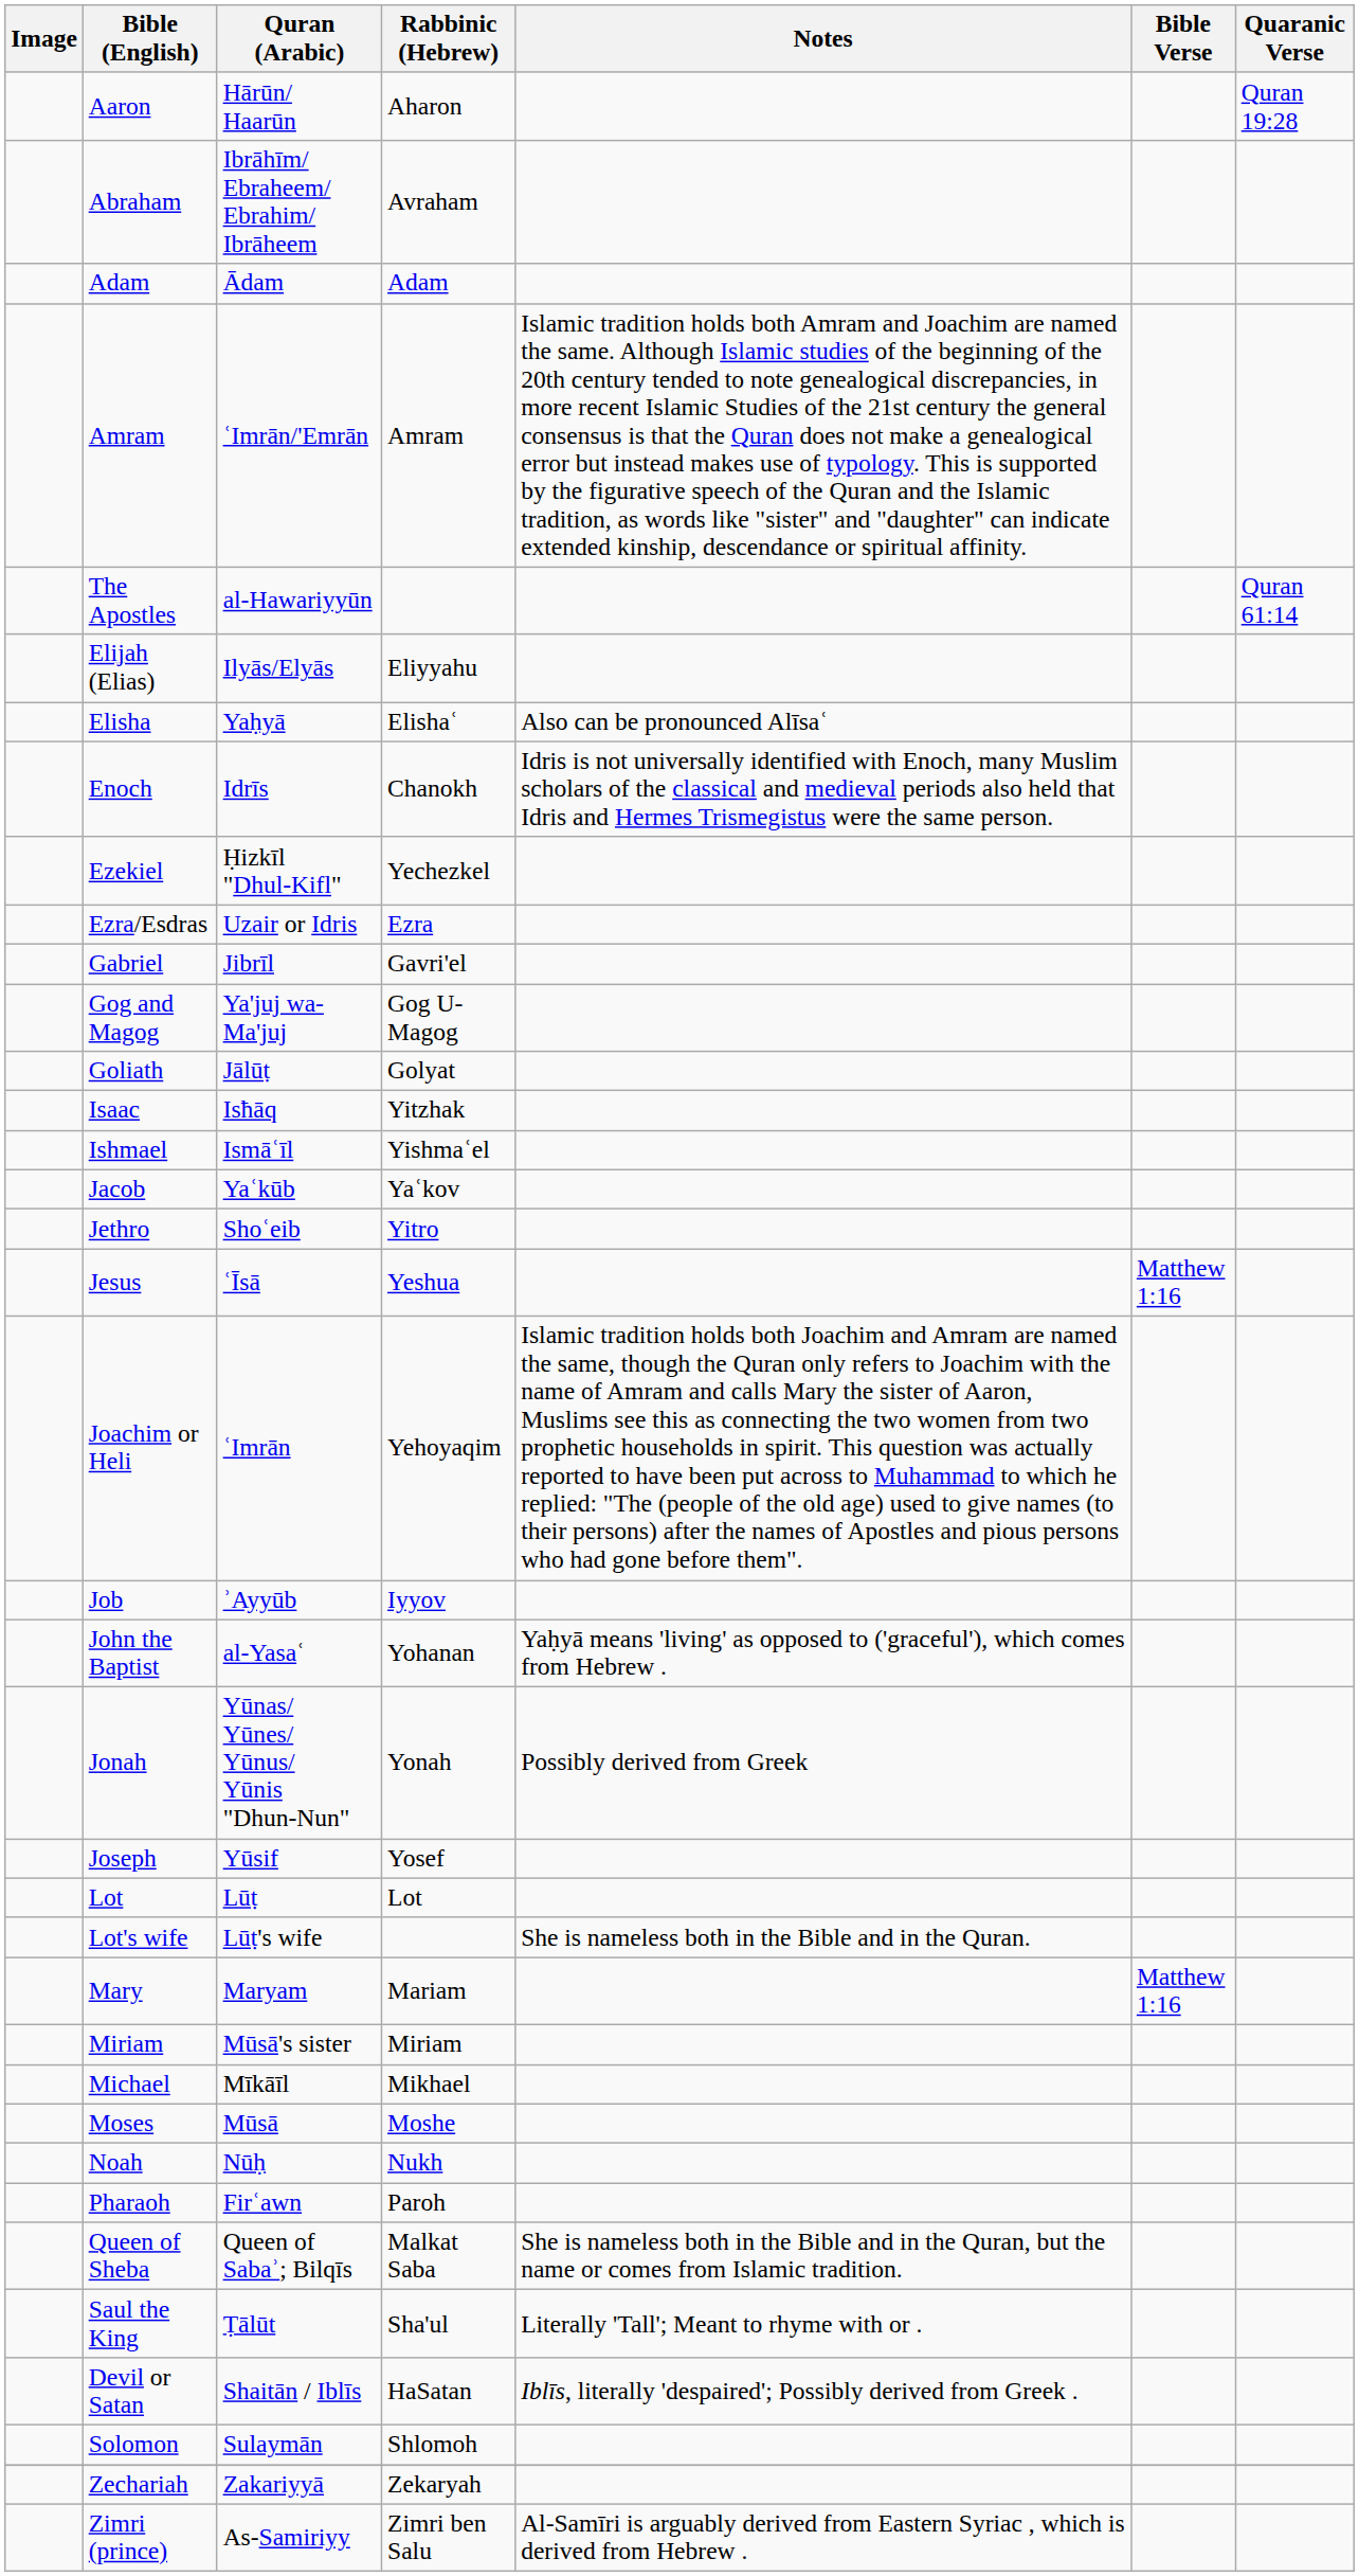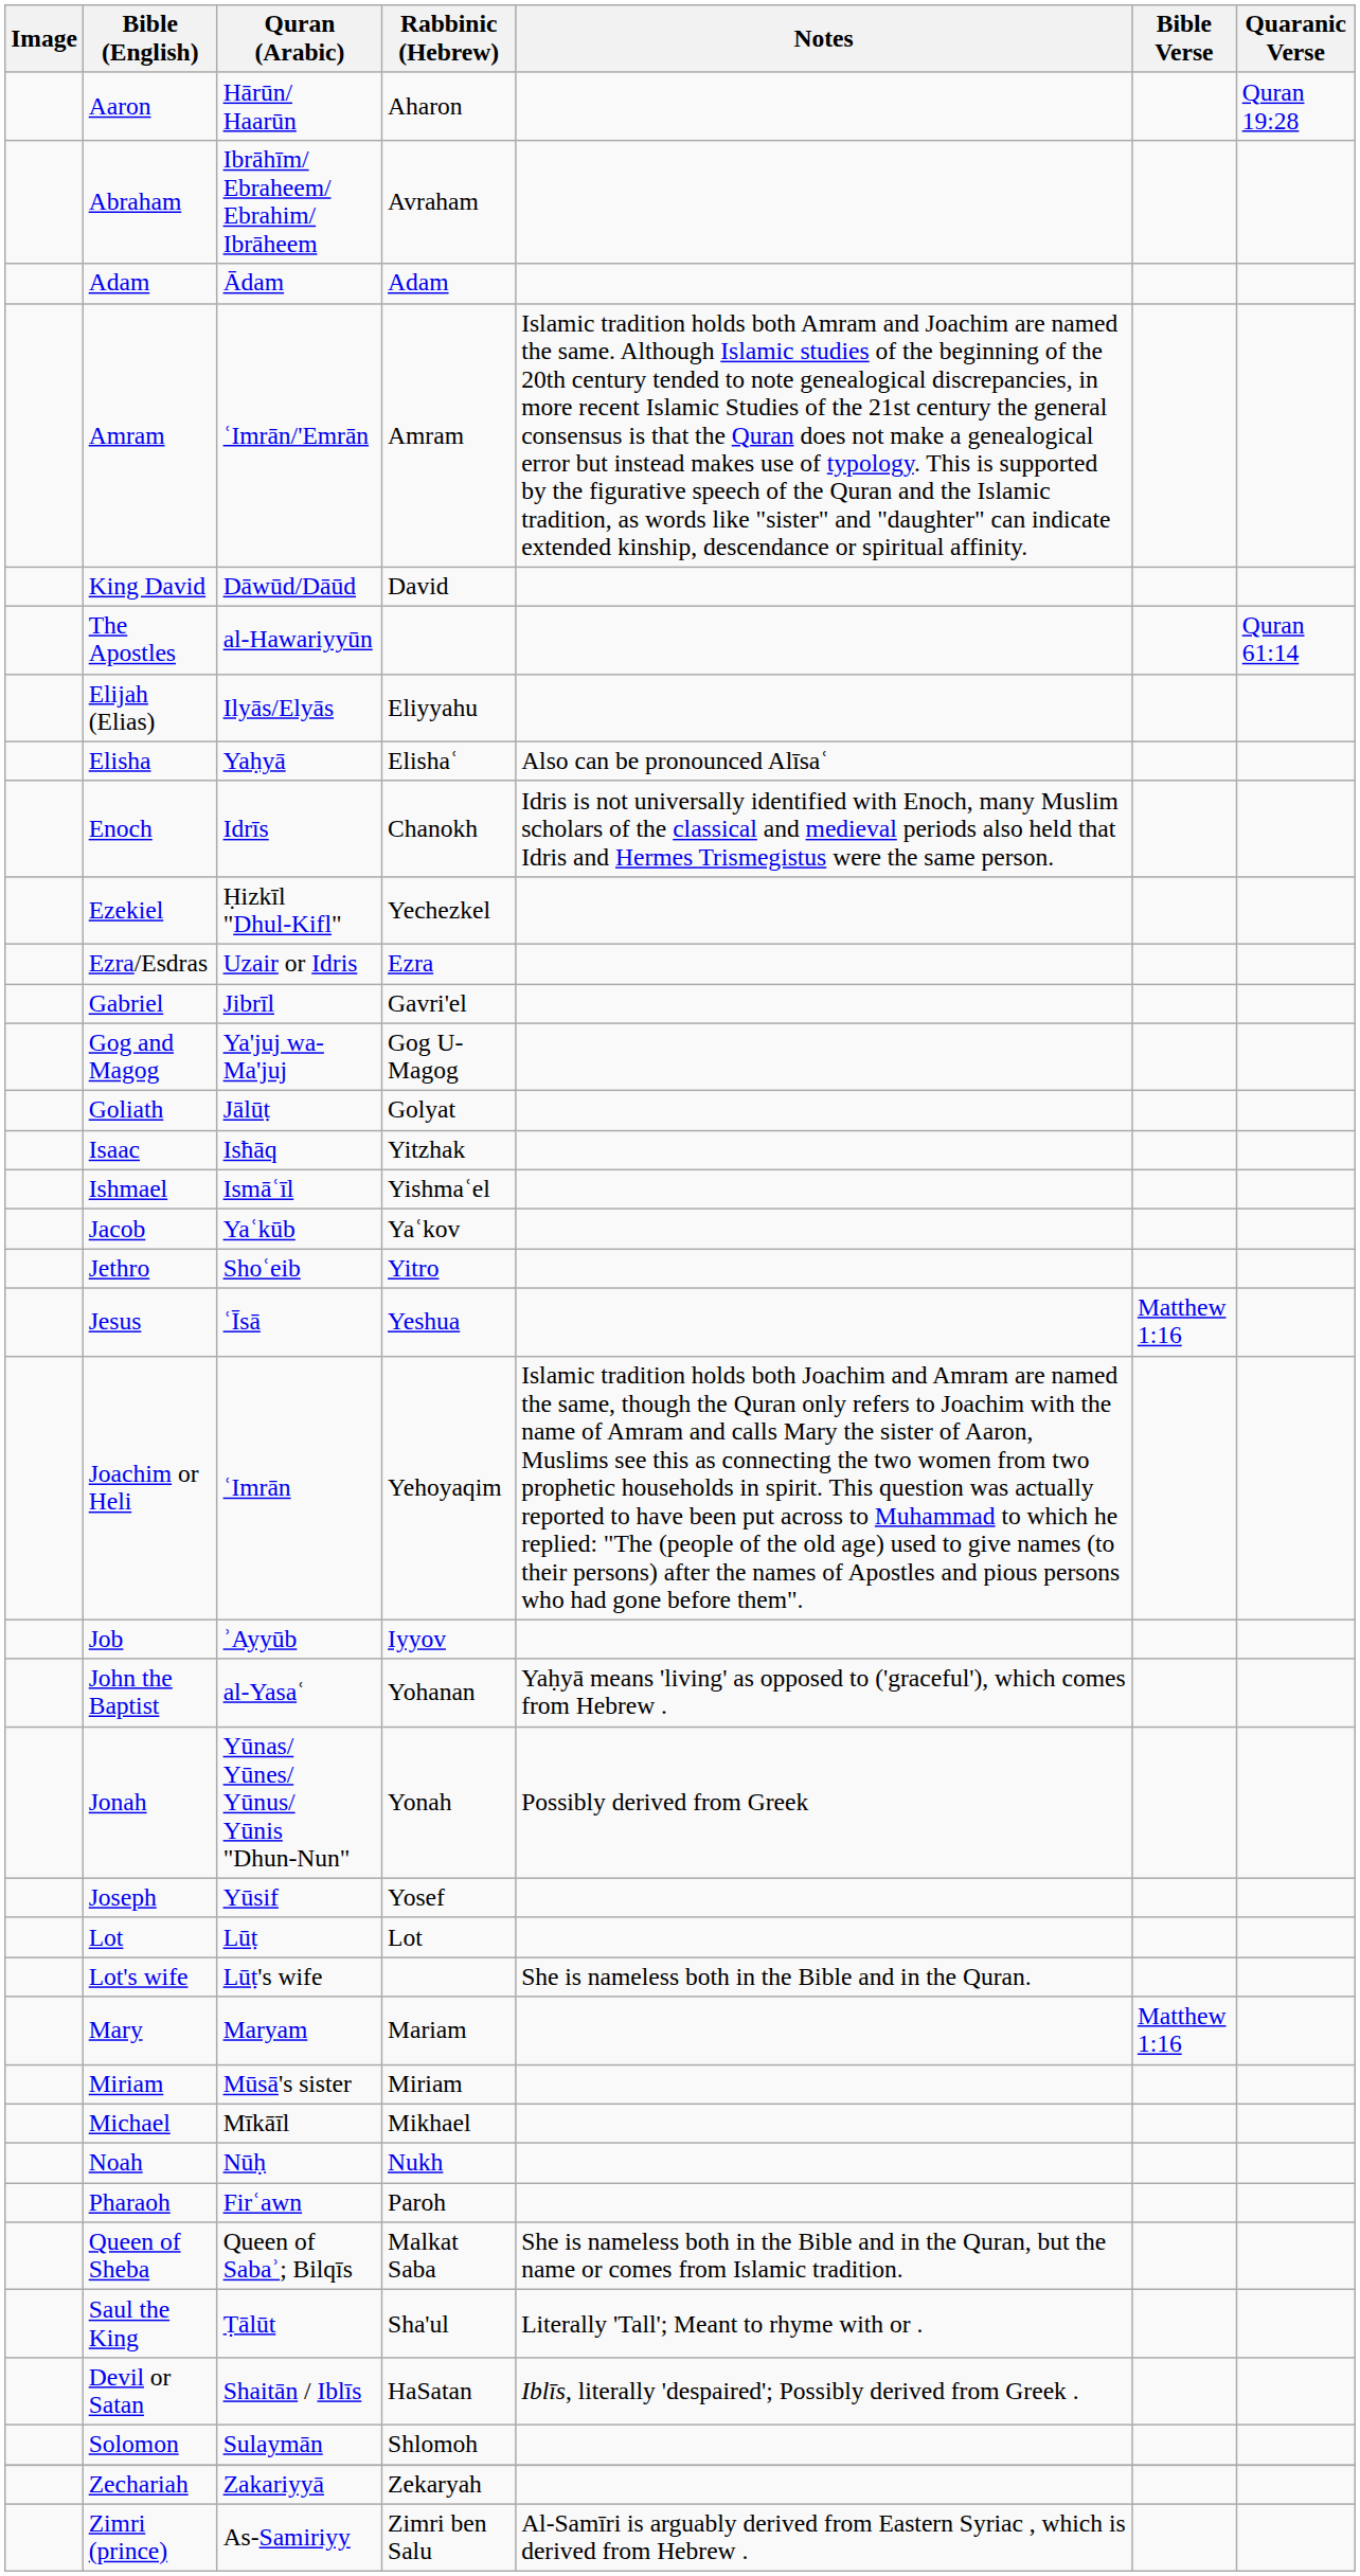+ row: King David | Dāwūd/Dāūd | David
- row: Moses | Mūsā | Moshe
